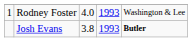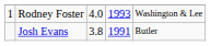Josh Evans | column 4: 1993 -> 1991
Josh Evans | column 5: bold -> normal
